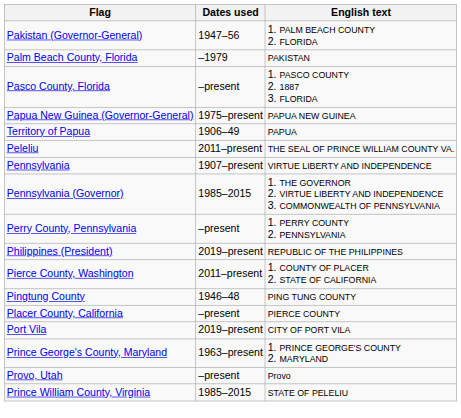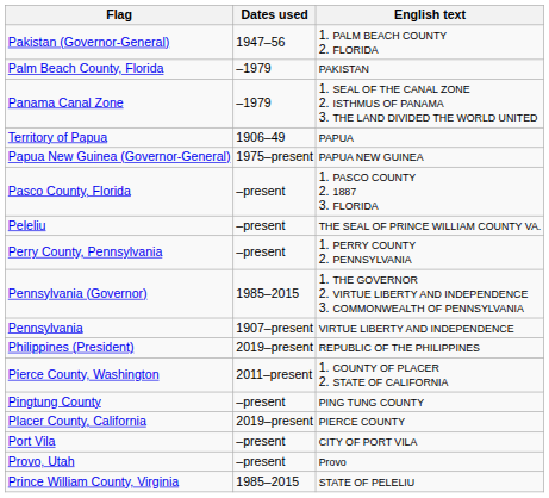+ row: Panama Canal Zone | –1979 | 1. SEAL OF THE CANAL ZONE 2. ISTHMUS OF PANAMA 3. THE LAND DIVIDED THE WORLD UNITED
rows swapped: Territory of Papua <-> Pasco County, Florida
Peleliu | Dates used: 2011–present -> –present
rows swapped: Pennsylvania <-> Perry County, Pennsylvania
Pingtung County | Dates used: 1946–48 -> –present
Placer County, California | Dates used: –present -> 2019–present
Port Vila | Dates used: 2019–present -> –present
- row: Prince George's County, Maryland | 1963–present | 1. PRINCE GEORGE'S COUNTY 2. MARYLAND
